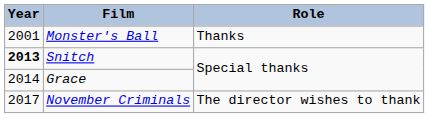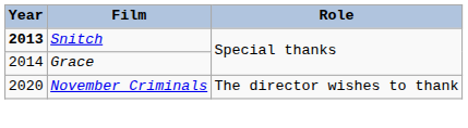- row: 2001 | Monster's Ball | Thanks
November Criminals | Year: 2017 -> 2020
